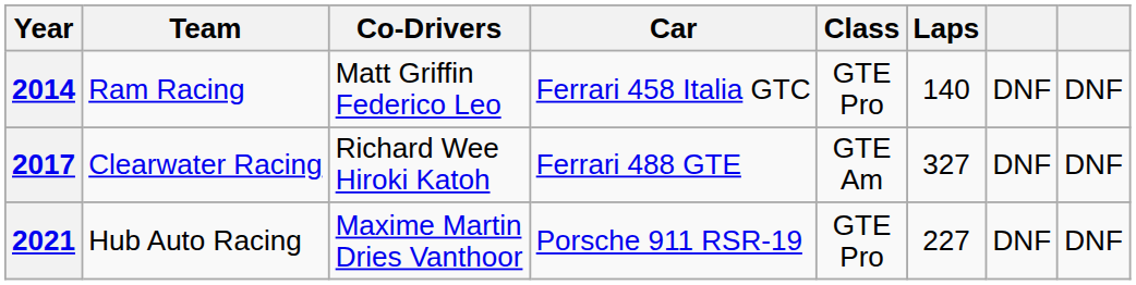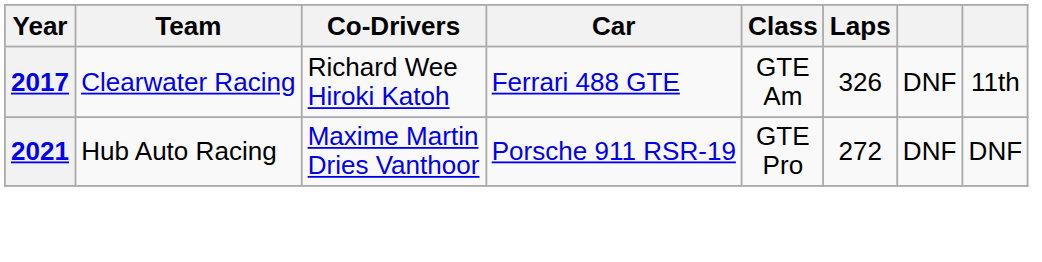- row: 2014 | Ram Racing | Matt Griffin Federico Leo | Ferrari 458 Italia GTC | GTE Pro | 140 | DNF | DNF
2017 | Laps: 327 -> 326
2017 | column 8: DNF -> 11th
2021 | Laps: 227 -> 272
